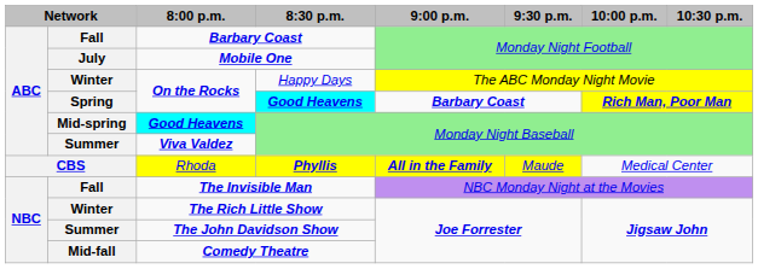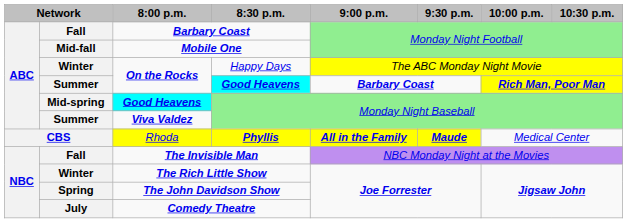Mobile One | column 2: July -> Mid-fall
On the Rocks / Good Heavens | column 2: Spring -> Summer
Rhoda | 9:30 p.m.: normal -> bold
The John Davidson Show | column 2: Summer -> Spring
Comedy Theatre | column 2: Mid-fall -> July
